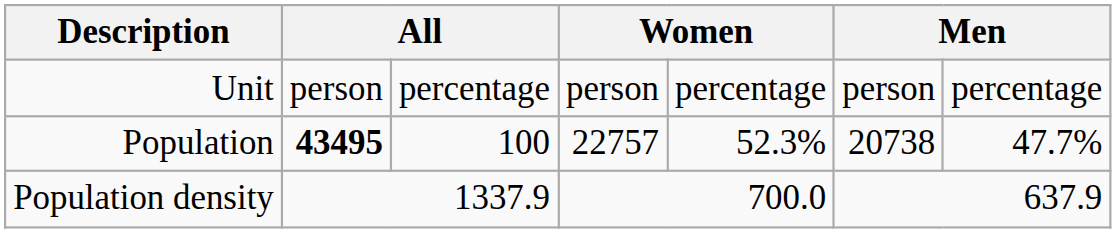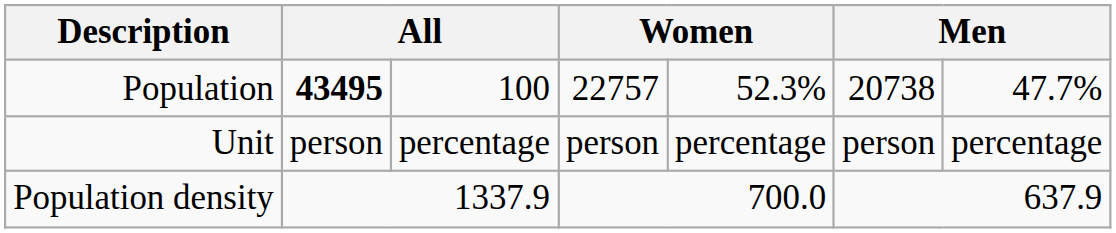rows swapped: Unit <-> Population
